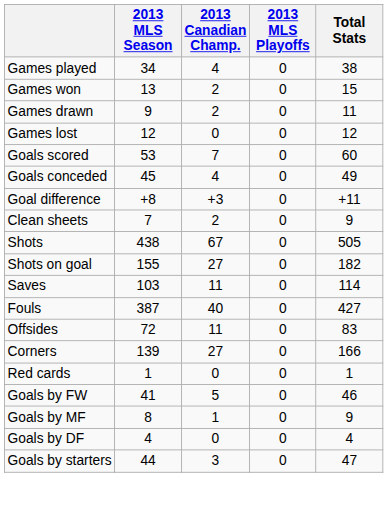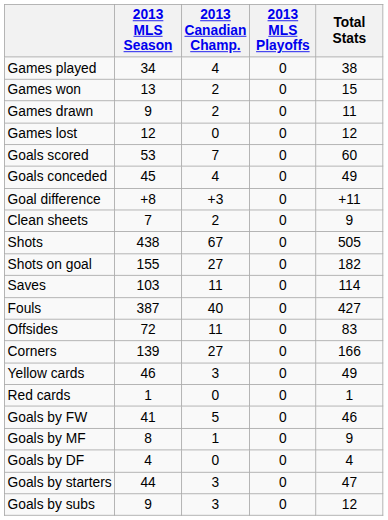+ row: Yellow cards | 46 | 3 | 0 | 49
+ row: Goals by subs | 9 | 3 | 0 | 12
